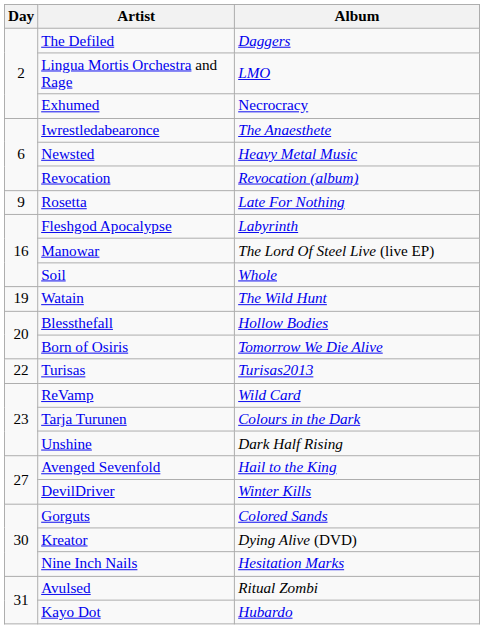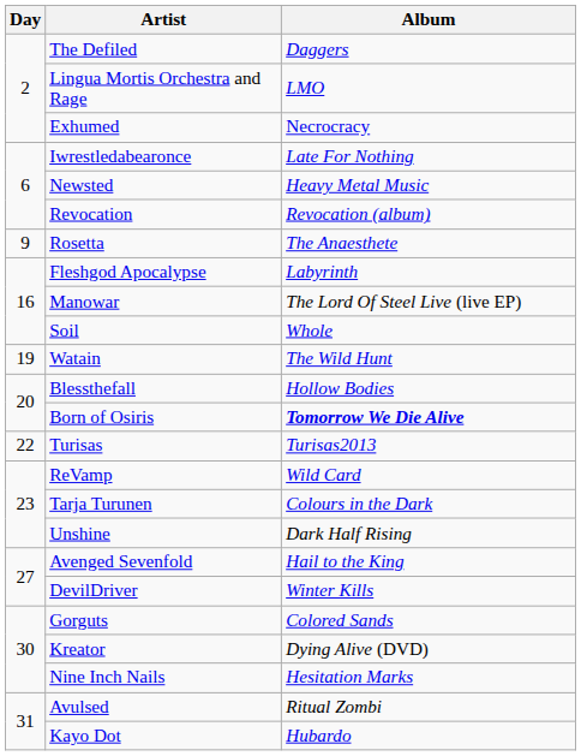Iwrestledabearonce | Album: The Anaesthete -> Late For Nothing
Rosetta | Album: Late For Nothing -> The Anaesthete
Born of Osiris | Album: normal -> bold
